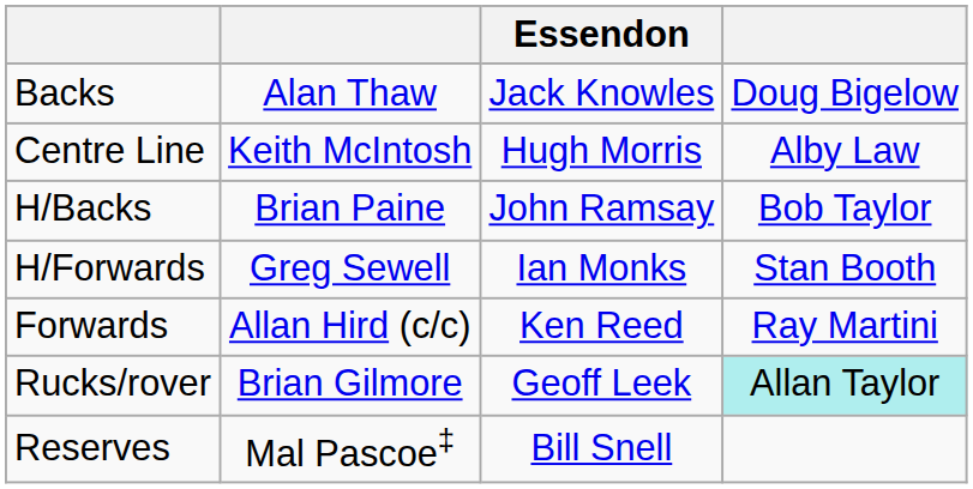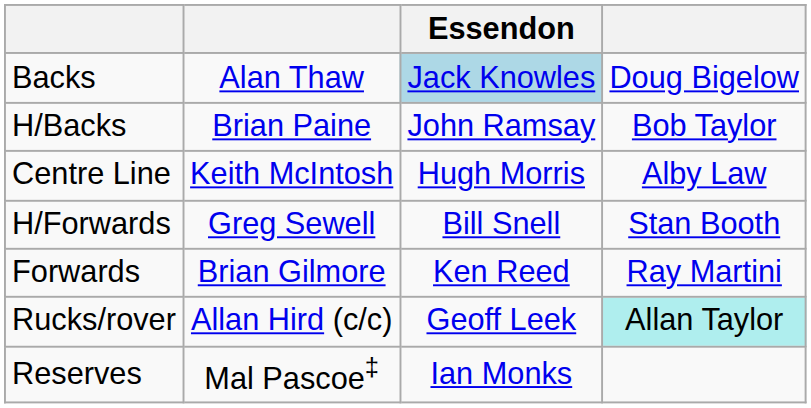Backs | Essendon: no background -> lightblue background
rows swapped: H/Backs <-> Centre Line
H/Forwards | Essendon: Ian Monks -> Bill Snell
Forwards | column 2: Allan Hird (c/c) -> Brian Gilmore
Rucks/rover | column 2: Brian Gilmore -> Allan Hird (c/c)
Reserves | Essendon: Bill Snell -> Ian Monks
